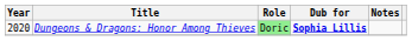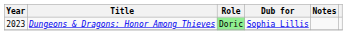Dungeons & Dragons: Honor Among Thieves | Year: 2020 -> 2023
Dungeons & Dragons: Honor Among Thieves | Dub for: bold -> normal
